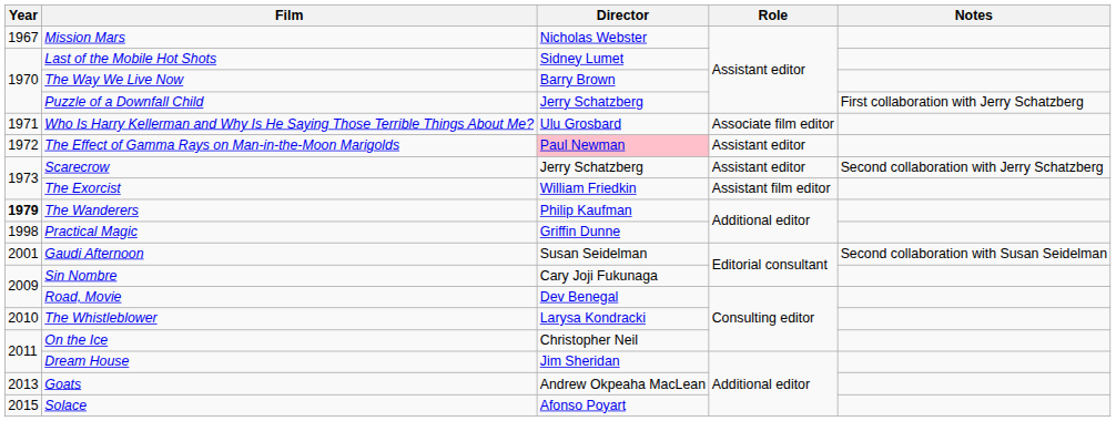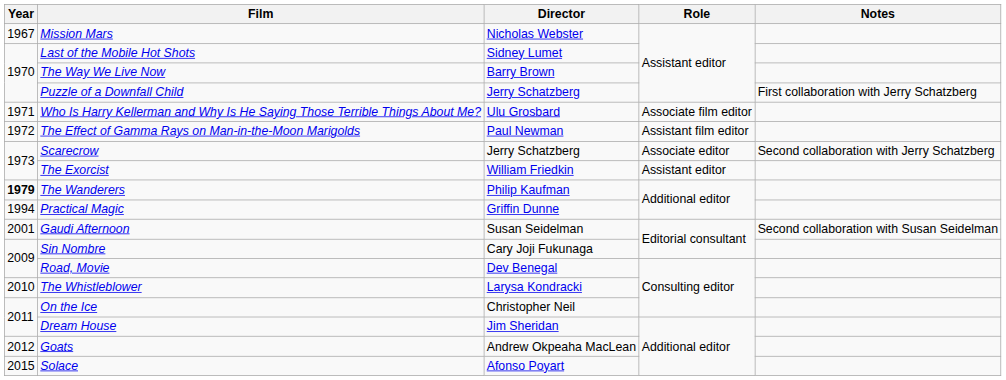The Effect of Gamma Rays on Man-in-the-Moon Marigolds | Director: pink background -> no background
The Effect of Gamma Rays on Man-in-the-Moon Marigolds | Role: Assistant editor -> Assistant film editor
Scarecrow | Role: Assistant editor -> Associate editor
The Exorcist | Role: Assistant film editor -> Assistant editor
Practical Magic | Year: 1998 -> 1994
Goats | Year: 2013 -> 2012
